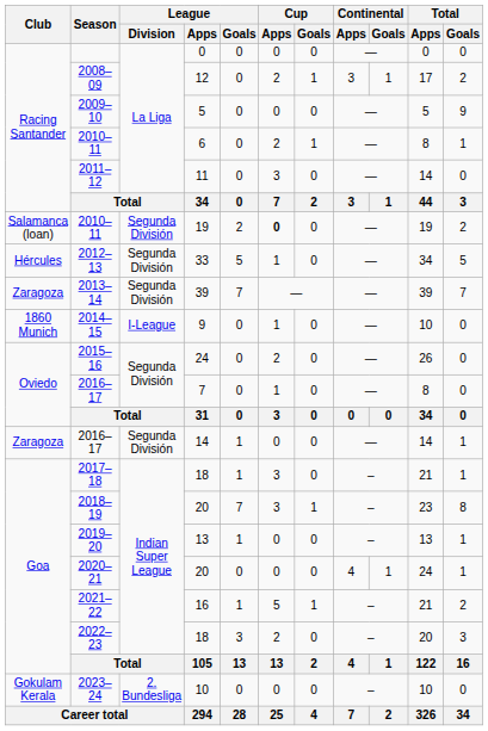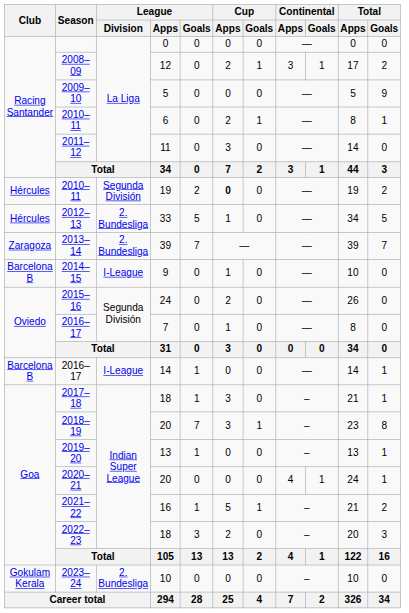2010–11 / 19 | Club: Salamanca (loan) -> Hércules
2012–13 | League / Division: Segunda División -> 2. Bundesliga
2013–14 | League / Division: Segunda División -> 2. Bundesliga
2014–15 | Club: 1860 Munich -> Barcelona B
2016–17 / 14 | Club: Zaragoza -> Barcelona B
2016–17 / 14 | League / Division: Segunda División -> I-League
